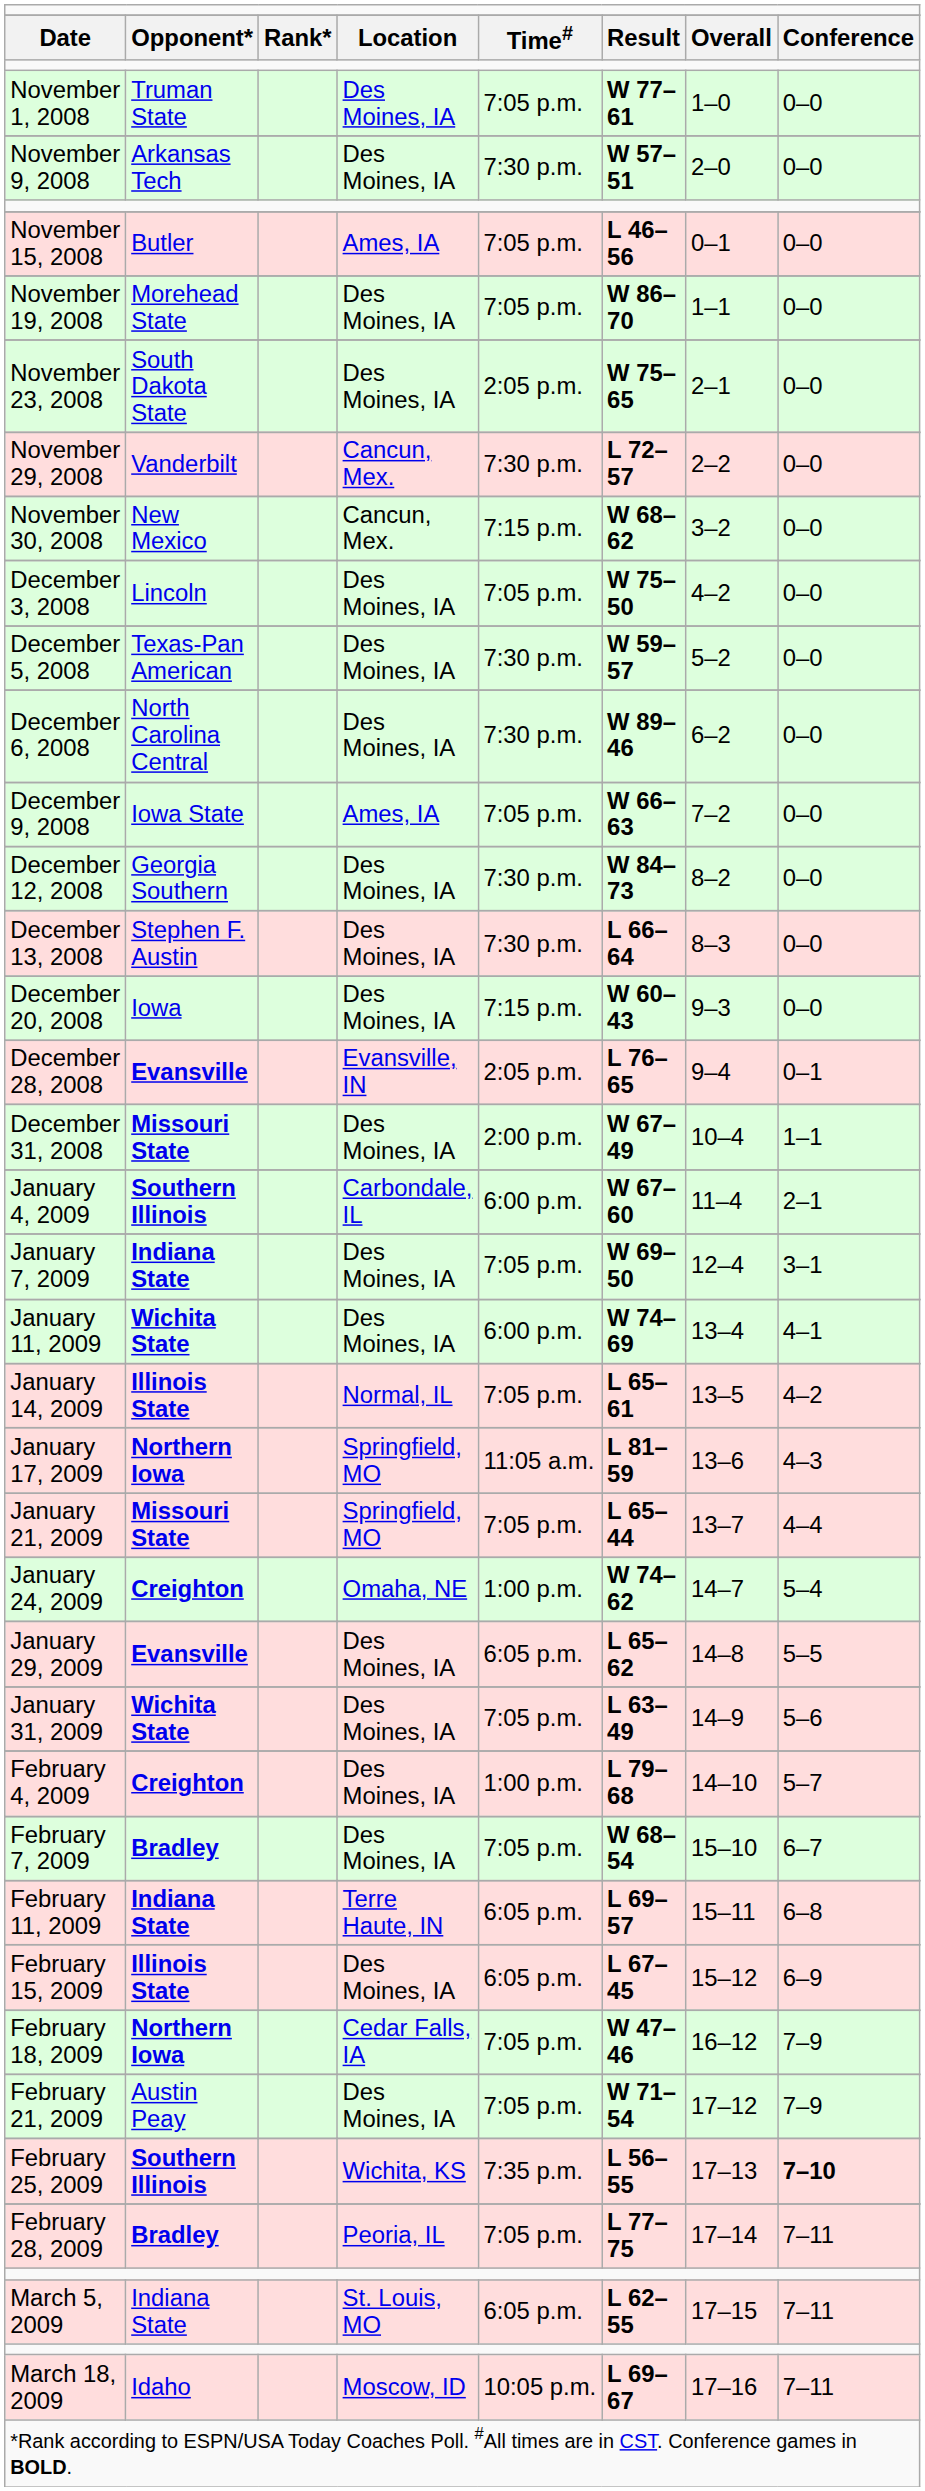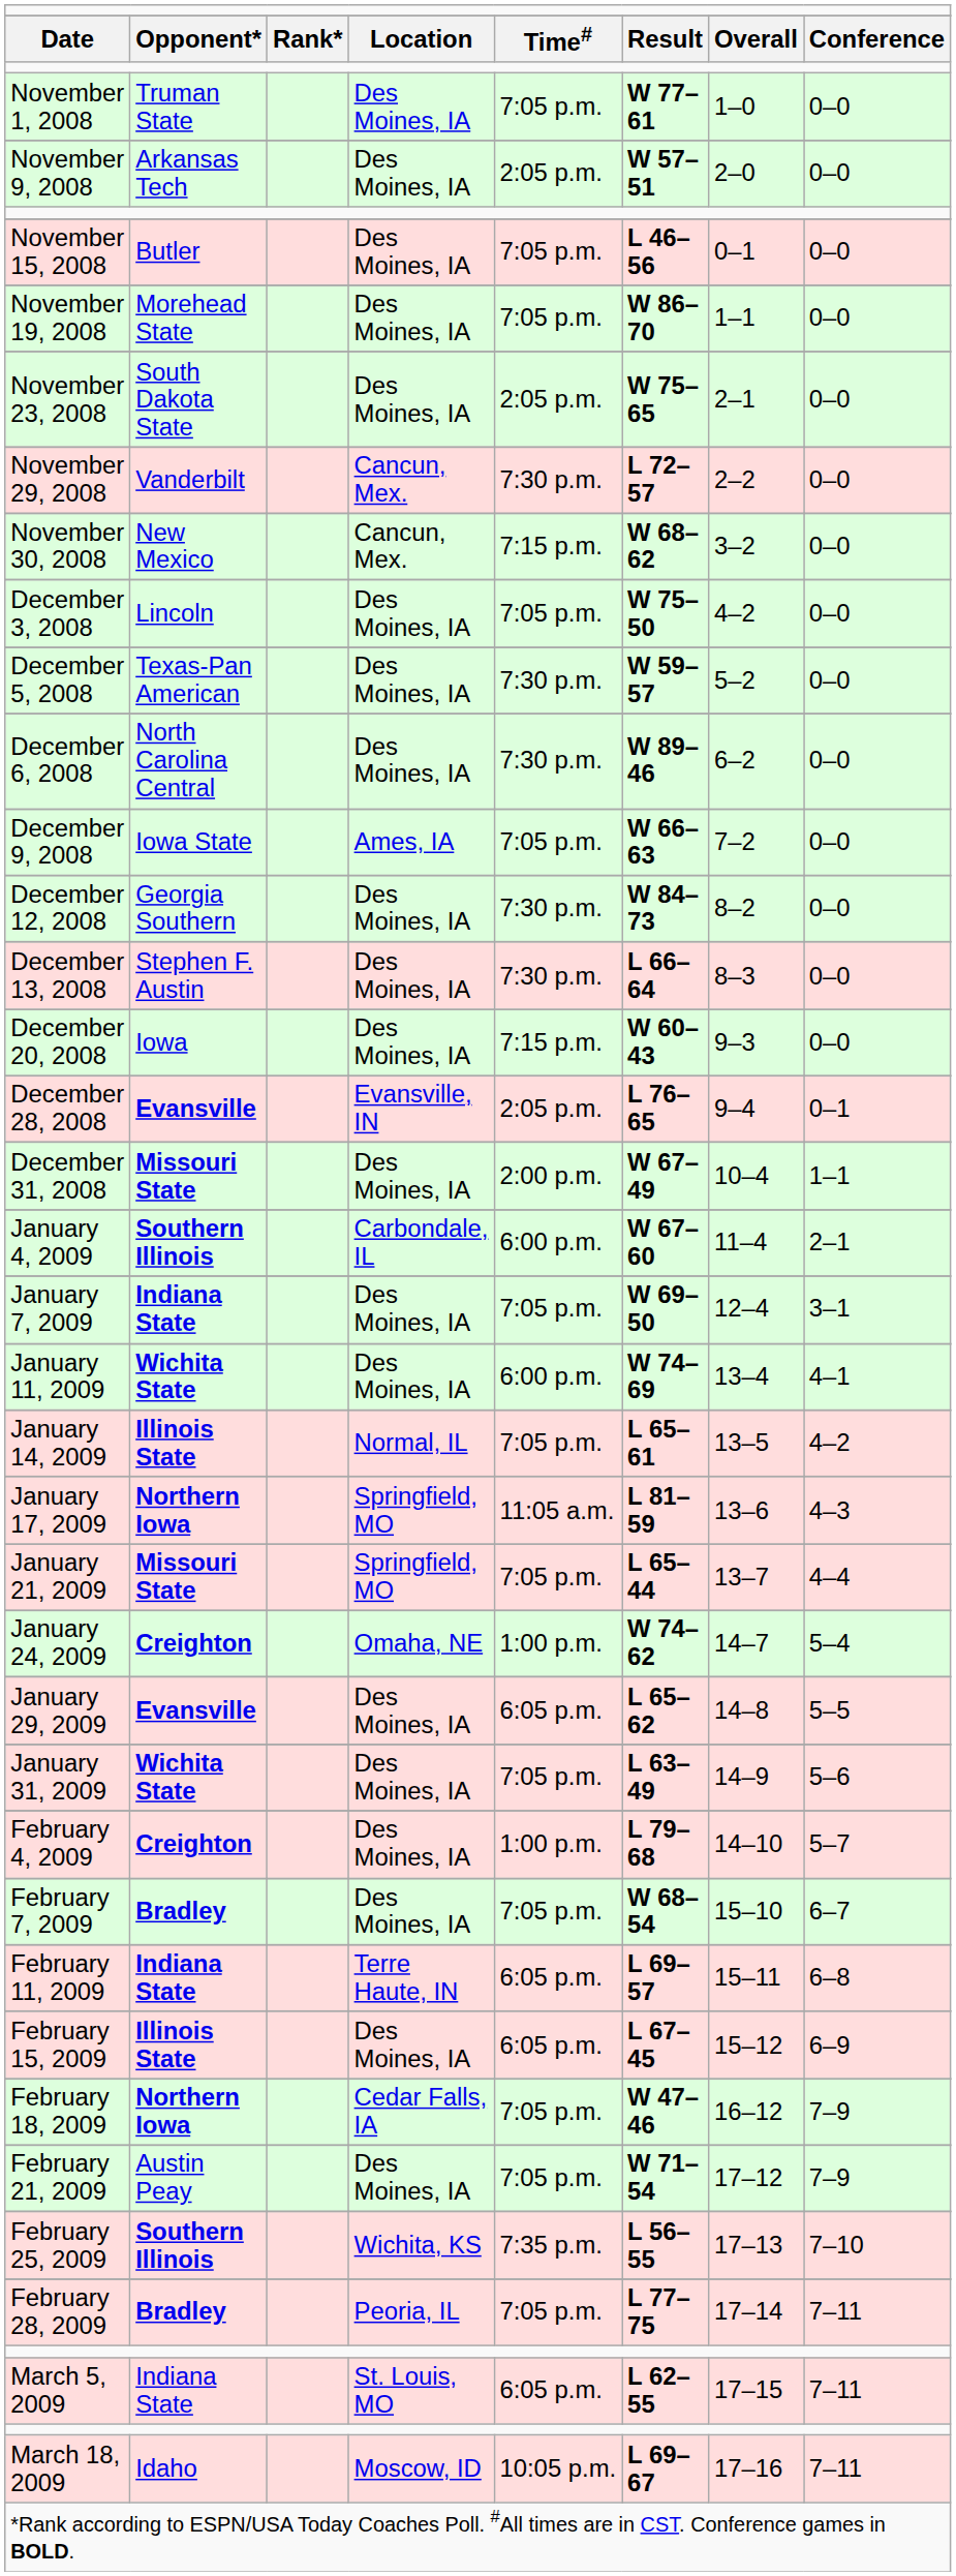November 9, 2008 | column 5: 7:30 p.m. -> 2:05 p.m.
November 15, 2008 | column 4: Ames, IA -> Des Moines, IA
February 25, 2009 | column 8: bold -> normal
